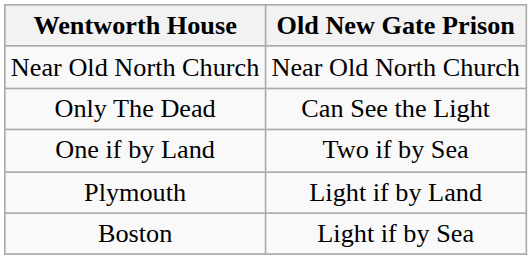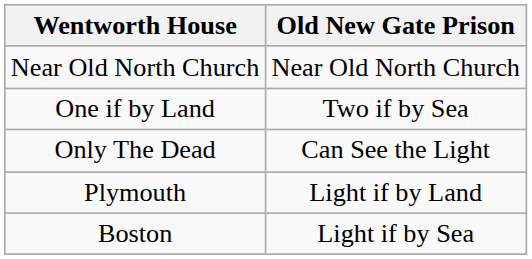rows swapped: Only The Dead <-> One if by Land
